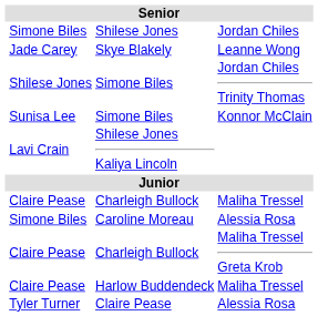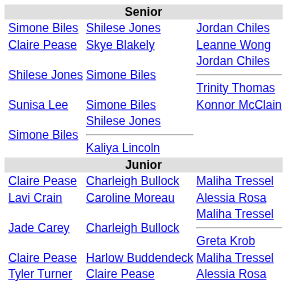Skye Blakely | column 2: Jade Carey -> Claire Pease
Shilese Jones Kaliya Lincoln | column 2: Lavi Crain -> Simone Biles
Caroline Moreau | column 2: Simone Biles -> Lavi Crain
Charleigh Bullock / Maliha Tressel Greta Krob | column 2: Claire Pease -> Jade Carey
